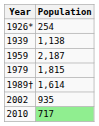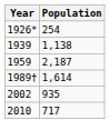- row: 1979 | 1,815
2010 | Population: lightgreen background -> no background
